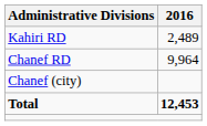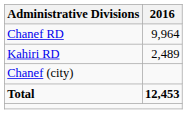rows swapped: Chanef RD <-> Kahiri RD
